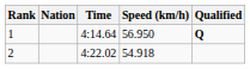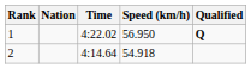1 | Time: 4:14.64 -> 4:22.02
2 | Time: 4:22.02 -> 4:14.64
